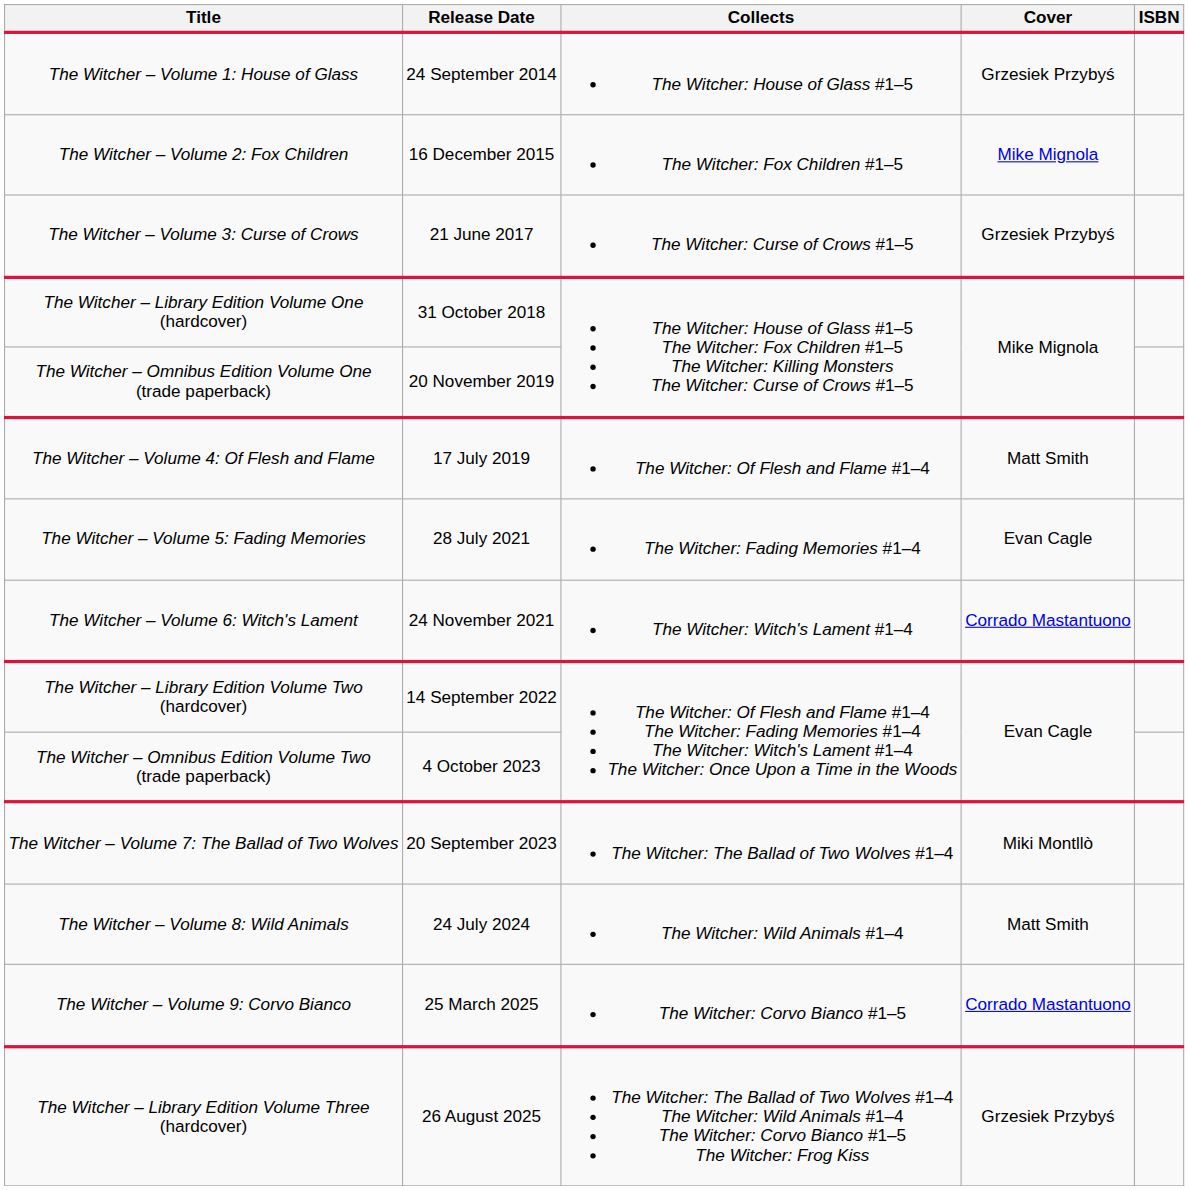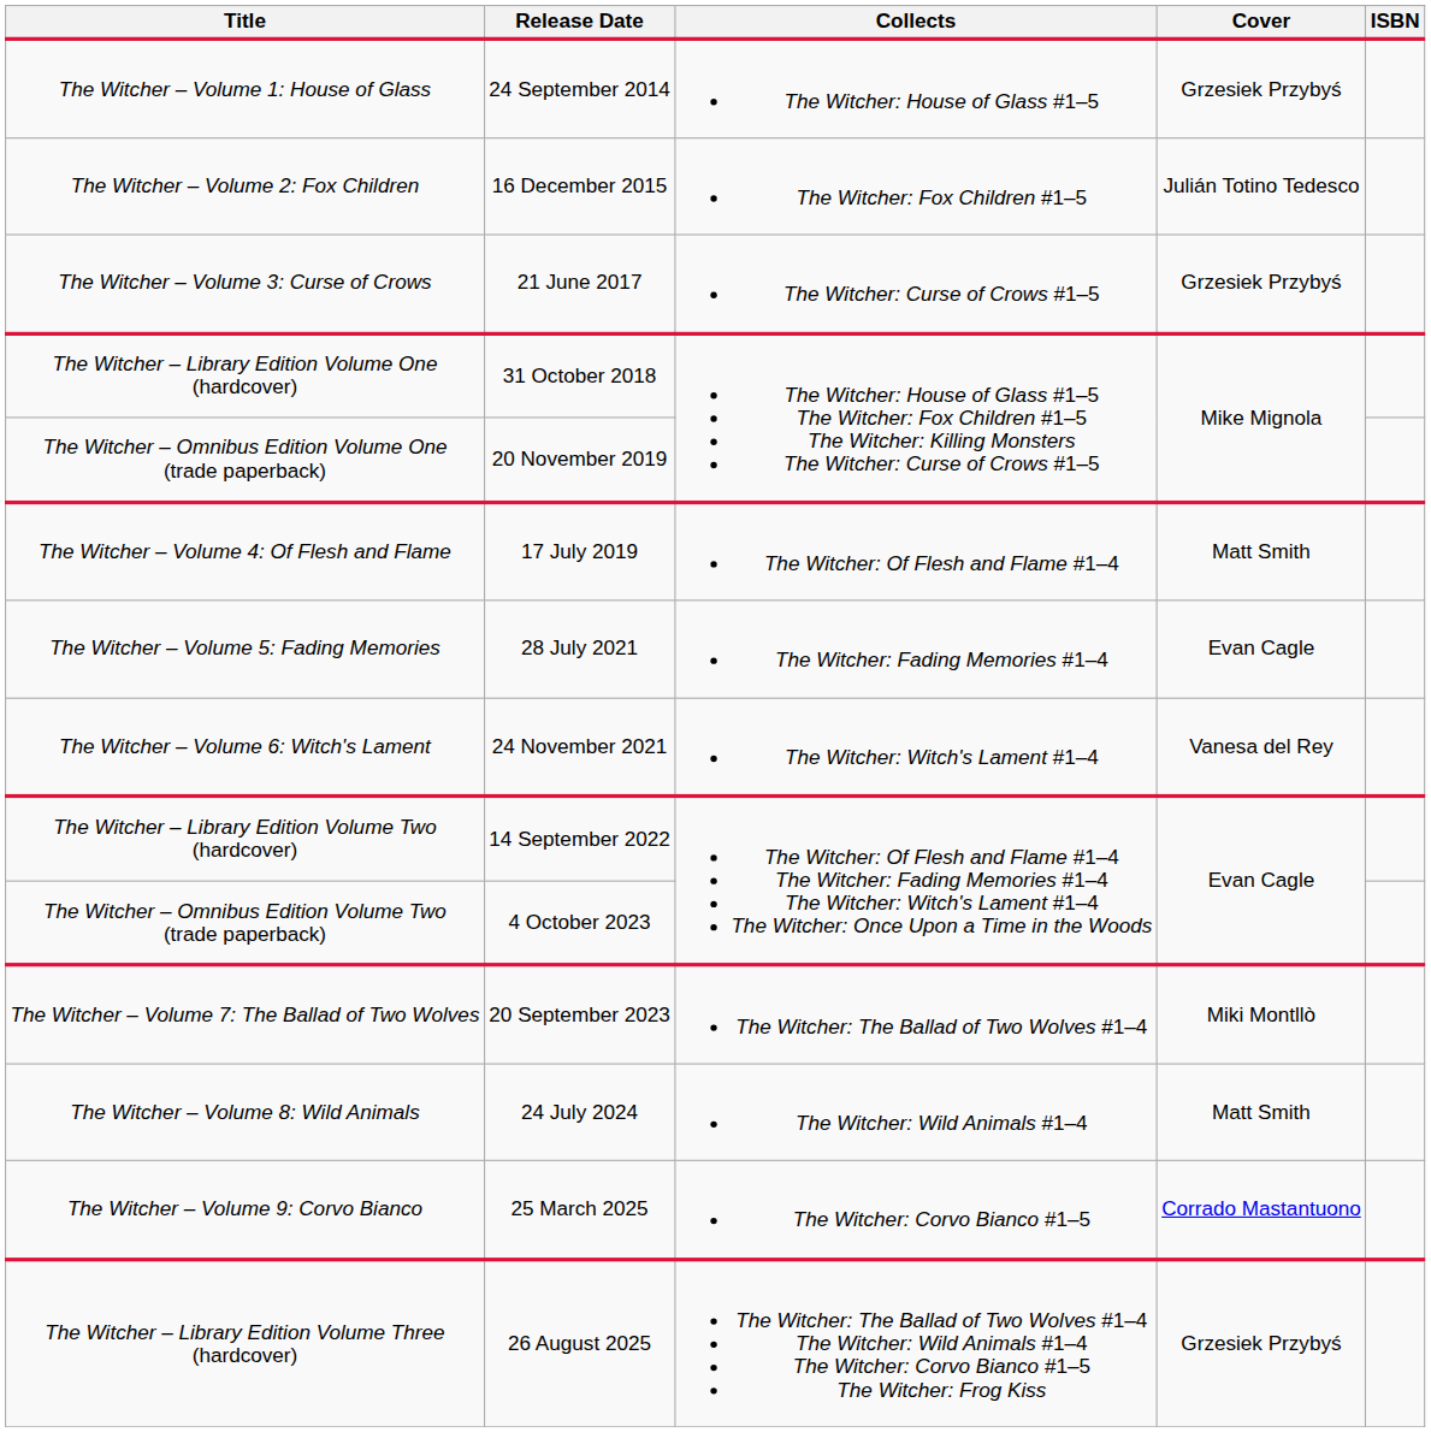The Witcher – Volume 2: Fox Children | Cover: Mike Mignola -> Julián Totino Tedesco
The Witcher – Volume 6: Witch's Lament | Cover: Corrado Mastantuono -> Vanesa del Rey
